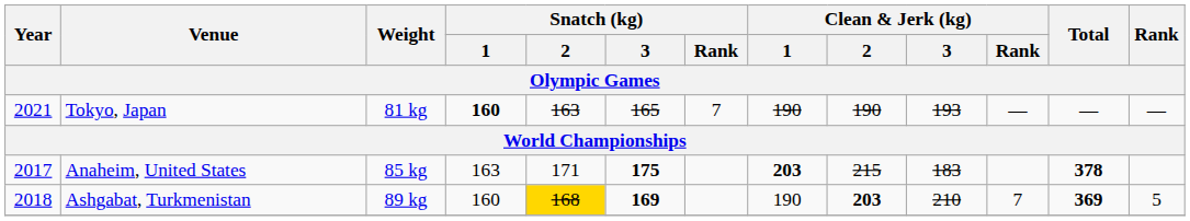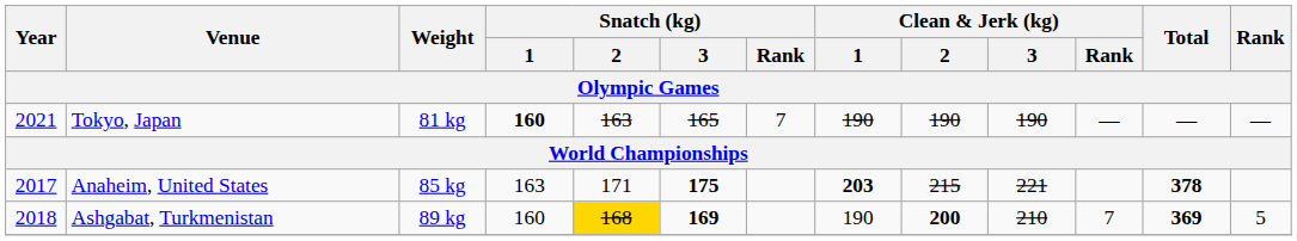Tokyo, Japan | Clean & Jerk (kg) / 3: 193 -> 190
Anaheim, United States | Clean & Jerk (kg) / 3: 183 -> 221
Ashgabat, Turkmenistan | Clean & Jerk (kg) / 2: 203 -> 200
